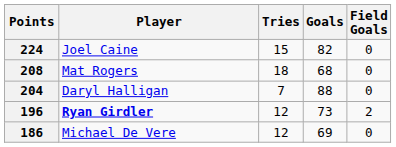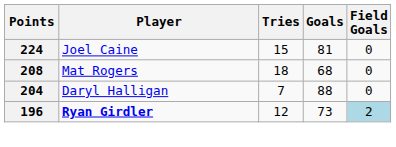224 | Goals: 82 -> 81
196 | Field Goals: no background -> lightblue background
- row: 186 | Michael De Vere | 12 | 69 | 0
